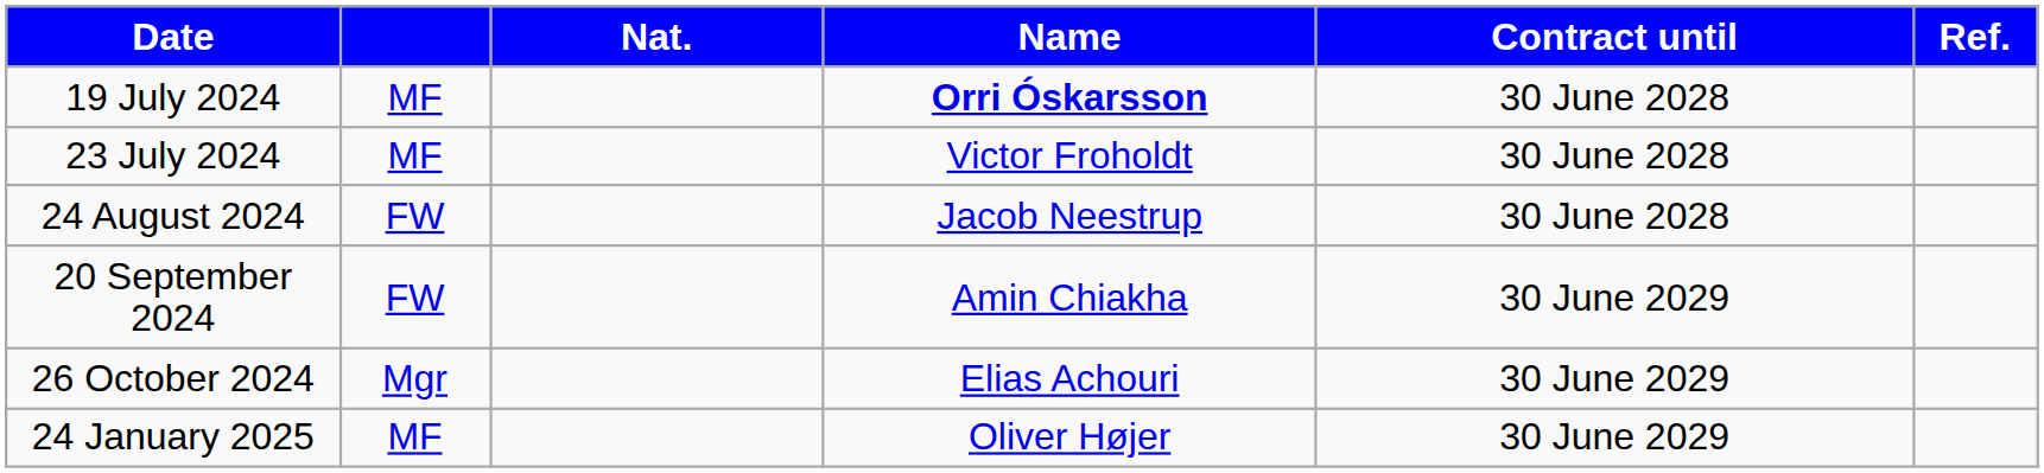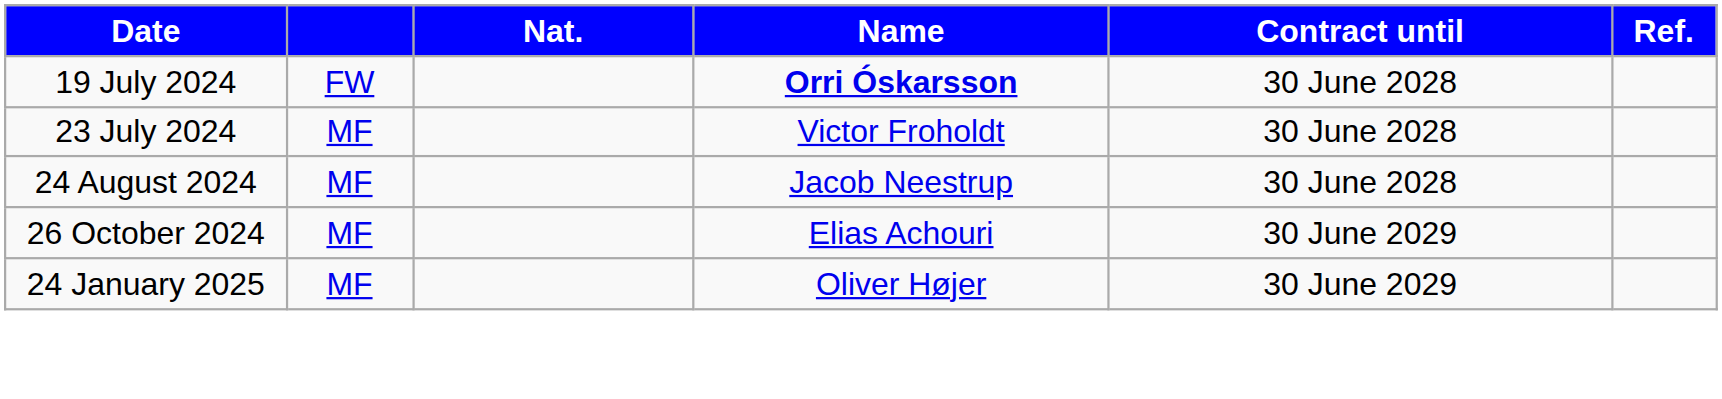19 July 2024 | column 2: MF -> FW
24 August 2024 | column 2: FW -> MF
- row: 20 September 2024 | FW | Amin Chiakha | 30 June 2029
26 October 2024 | column 2: Mgr -> MF
